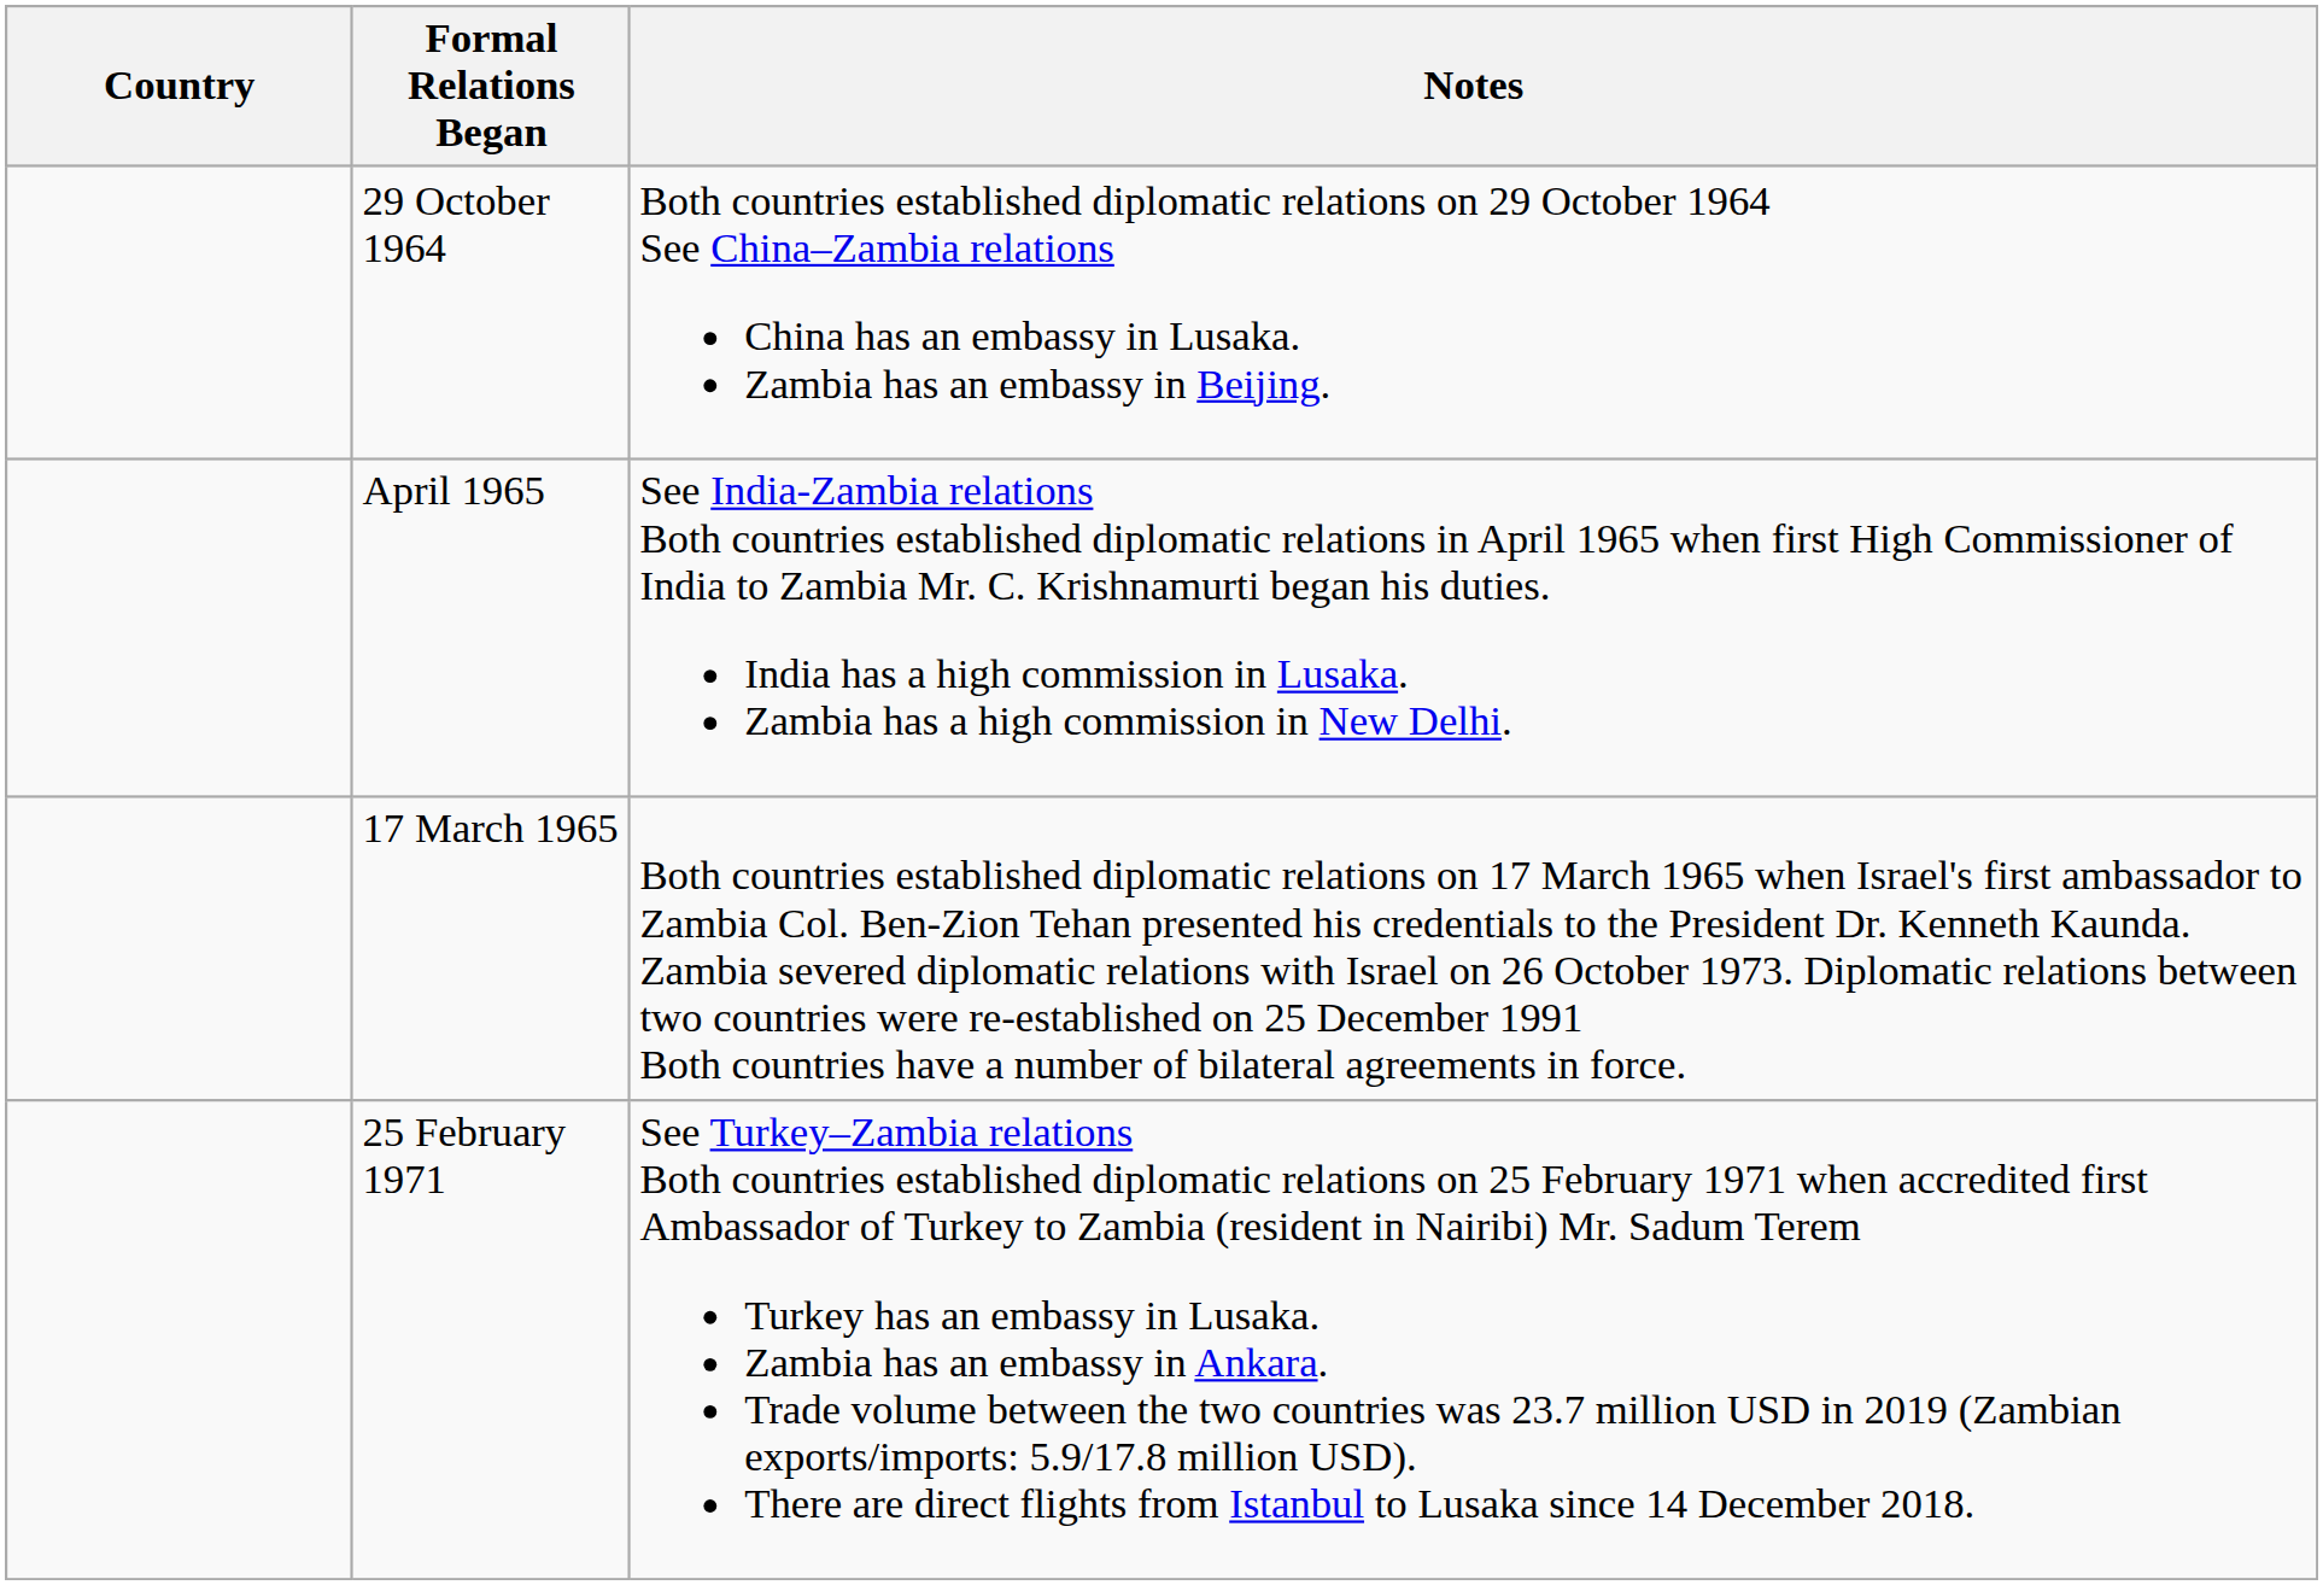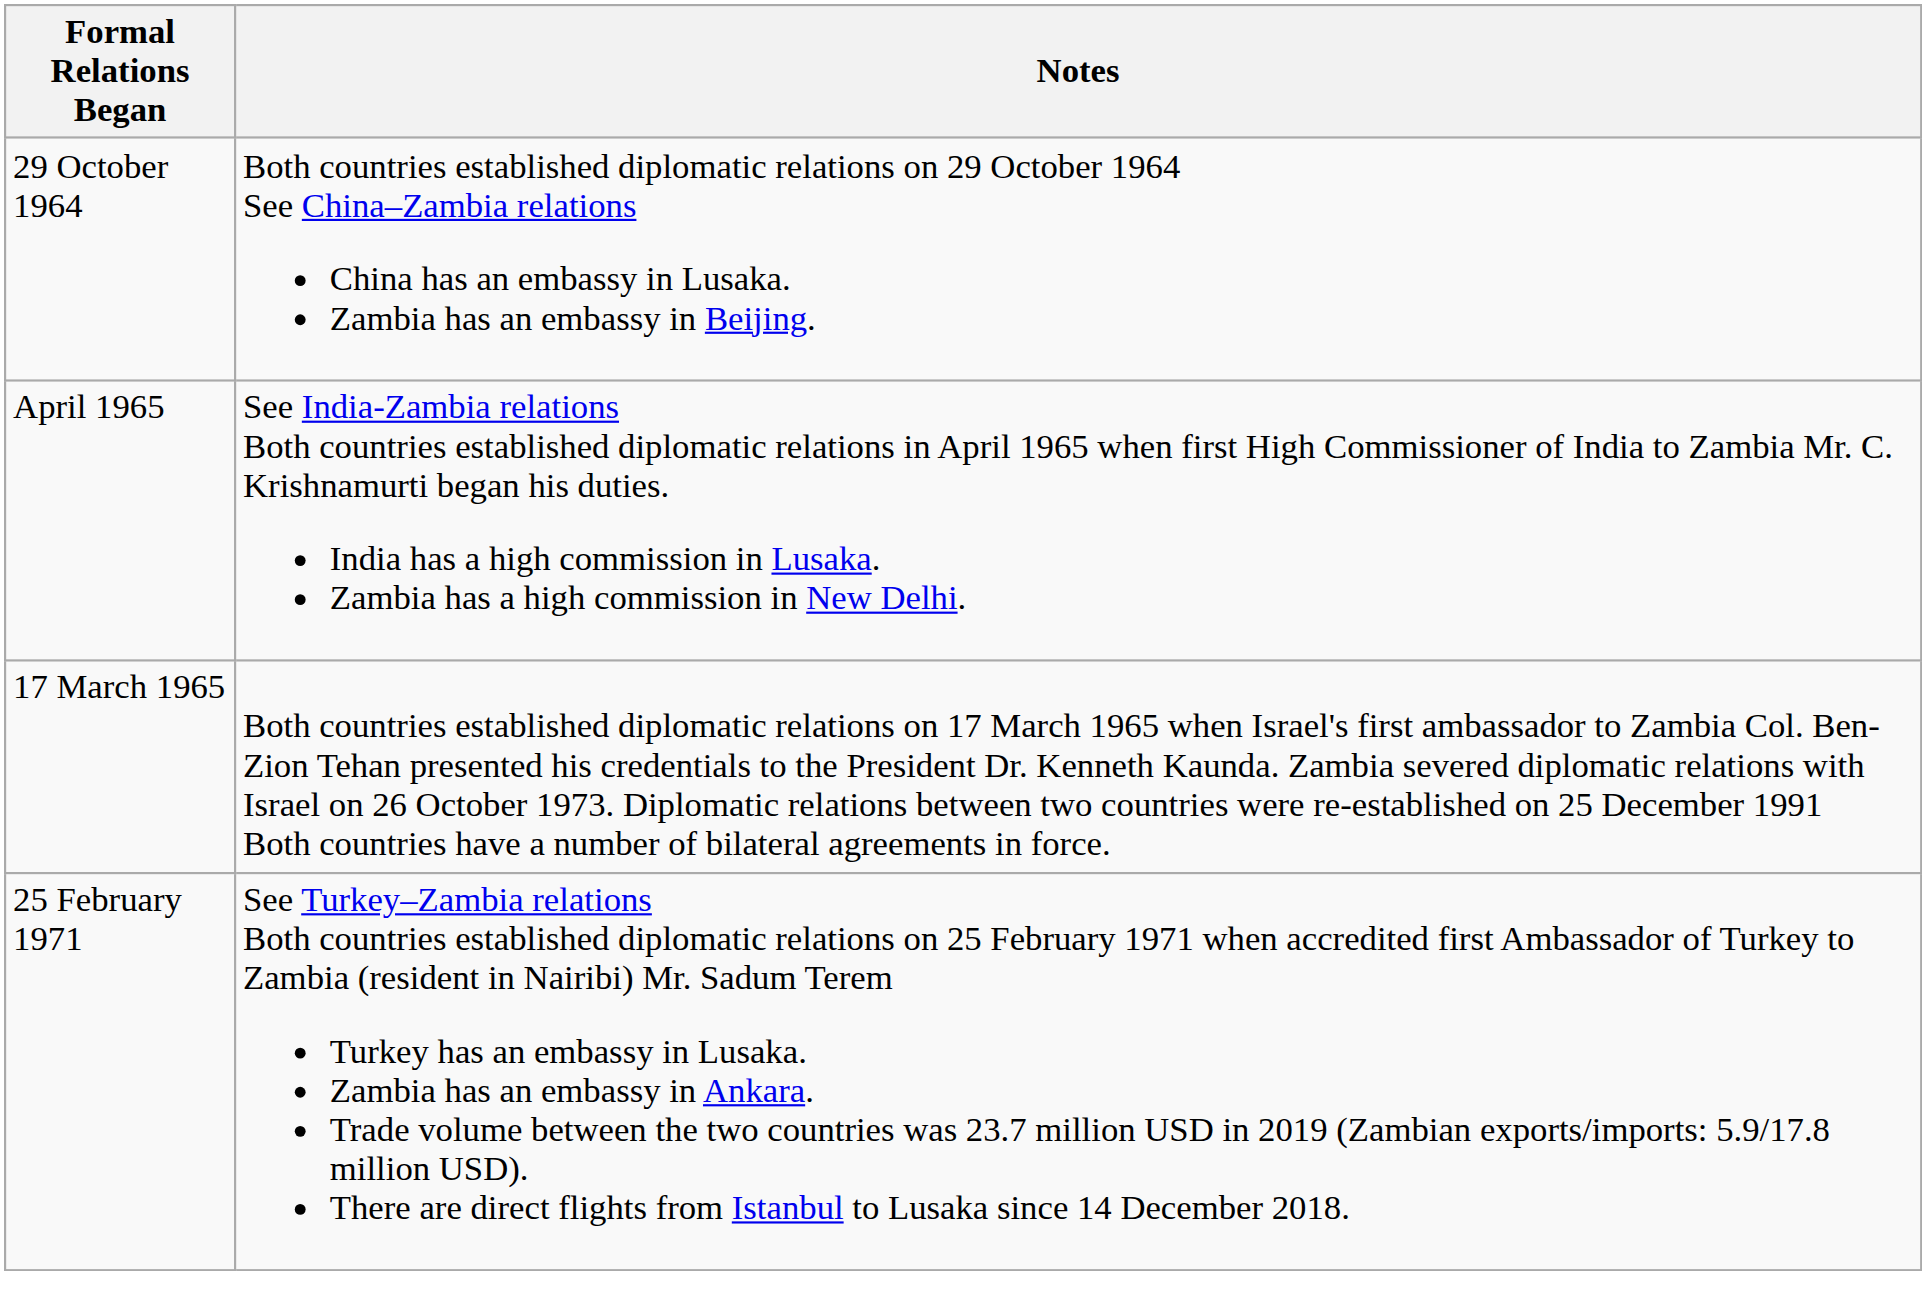- column: Country
